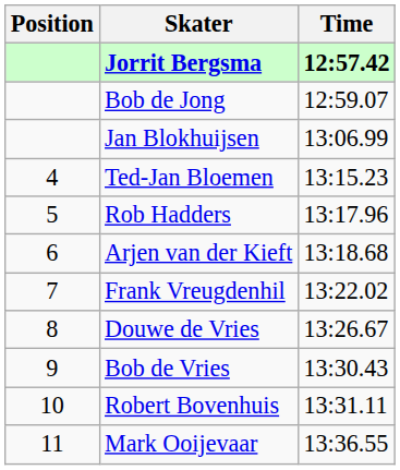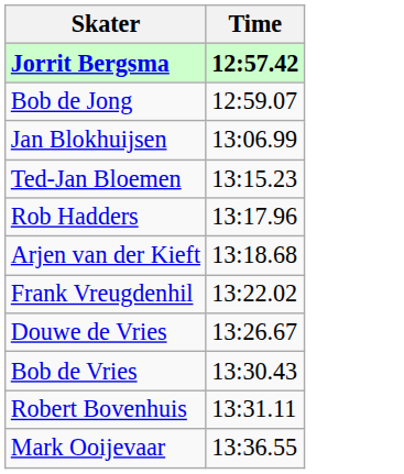- column: Position | 4 | 5 | 6 | 7 | 8 | 9 | 10 | 11
